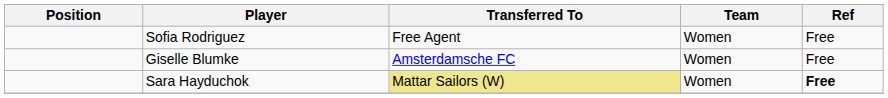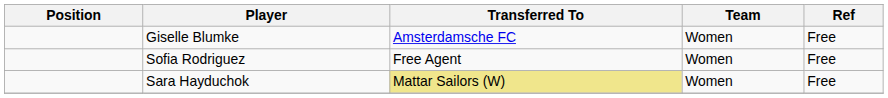rows swapped: Giselle Blumke <-> Sofia Rodriguez
Sara Hayduchok | Ref: bold -> normal
